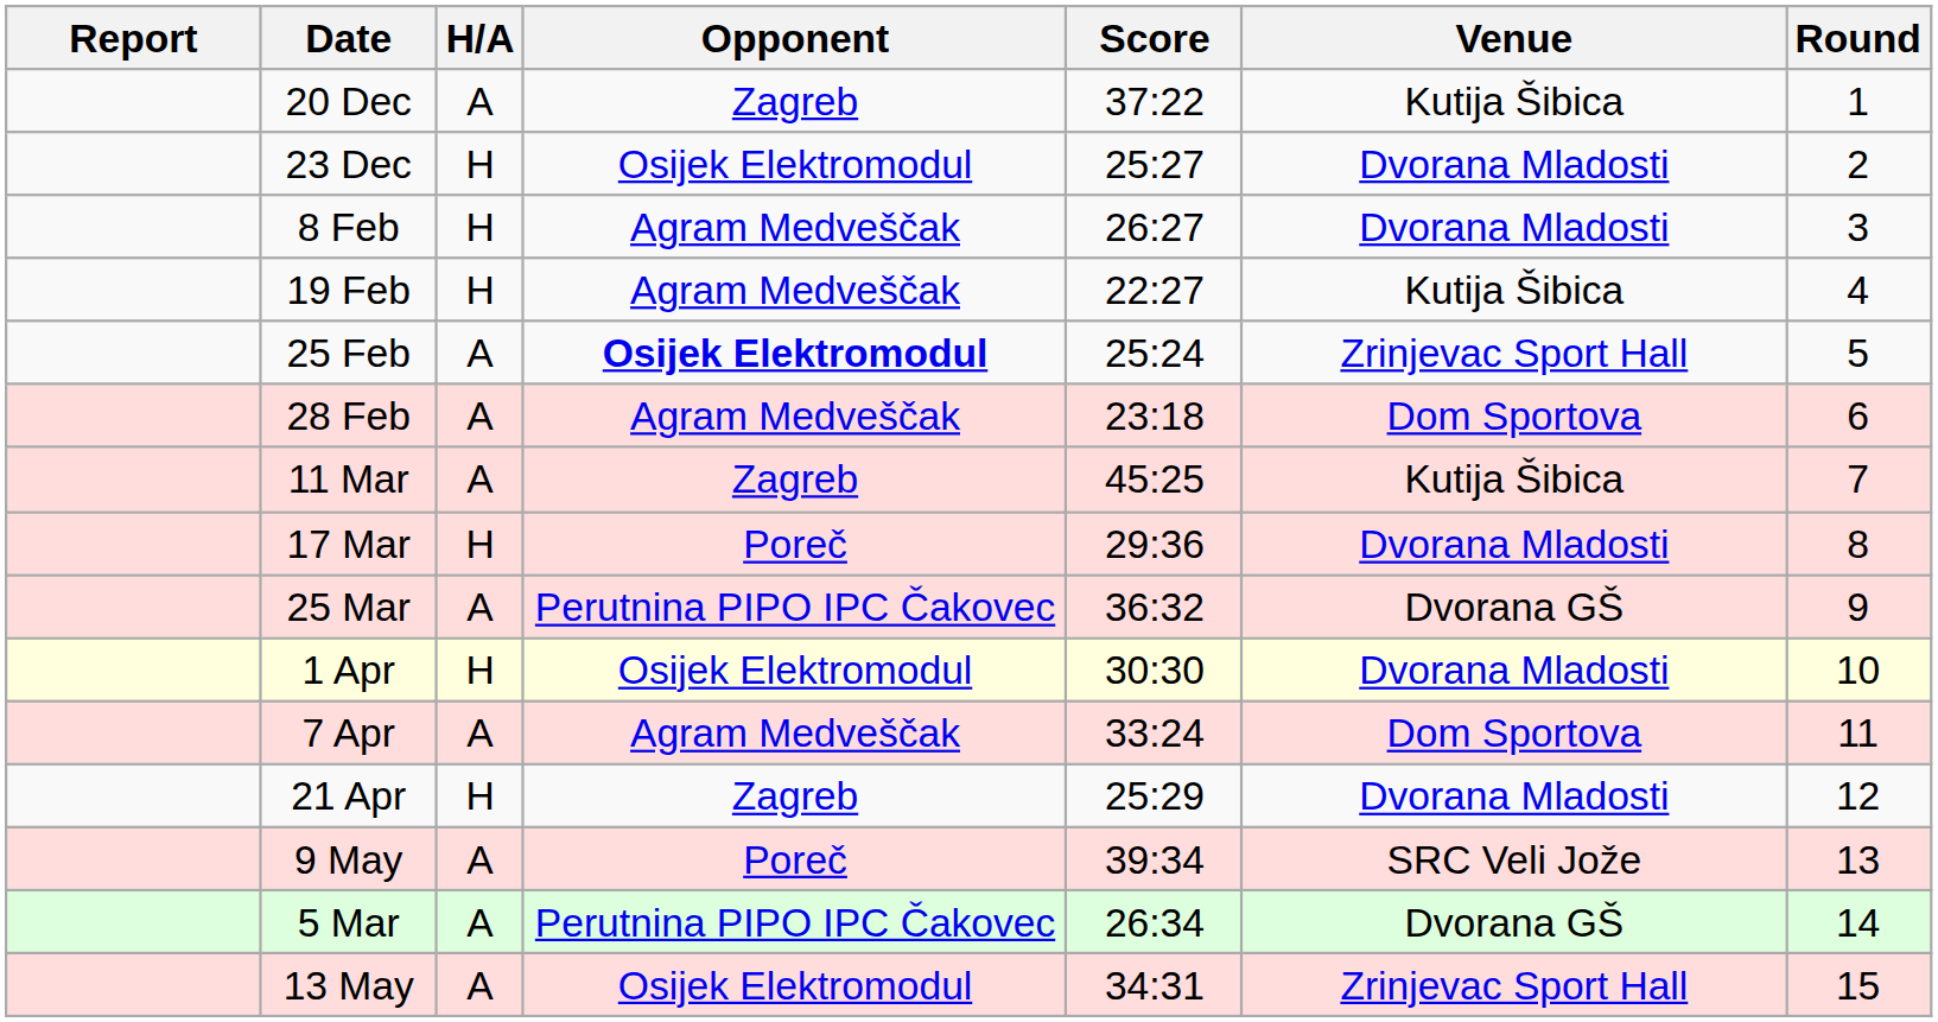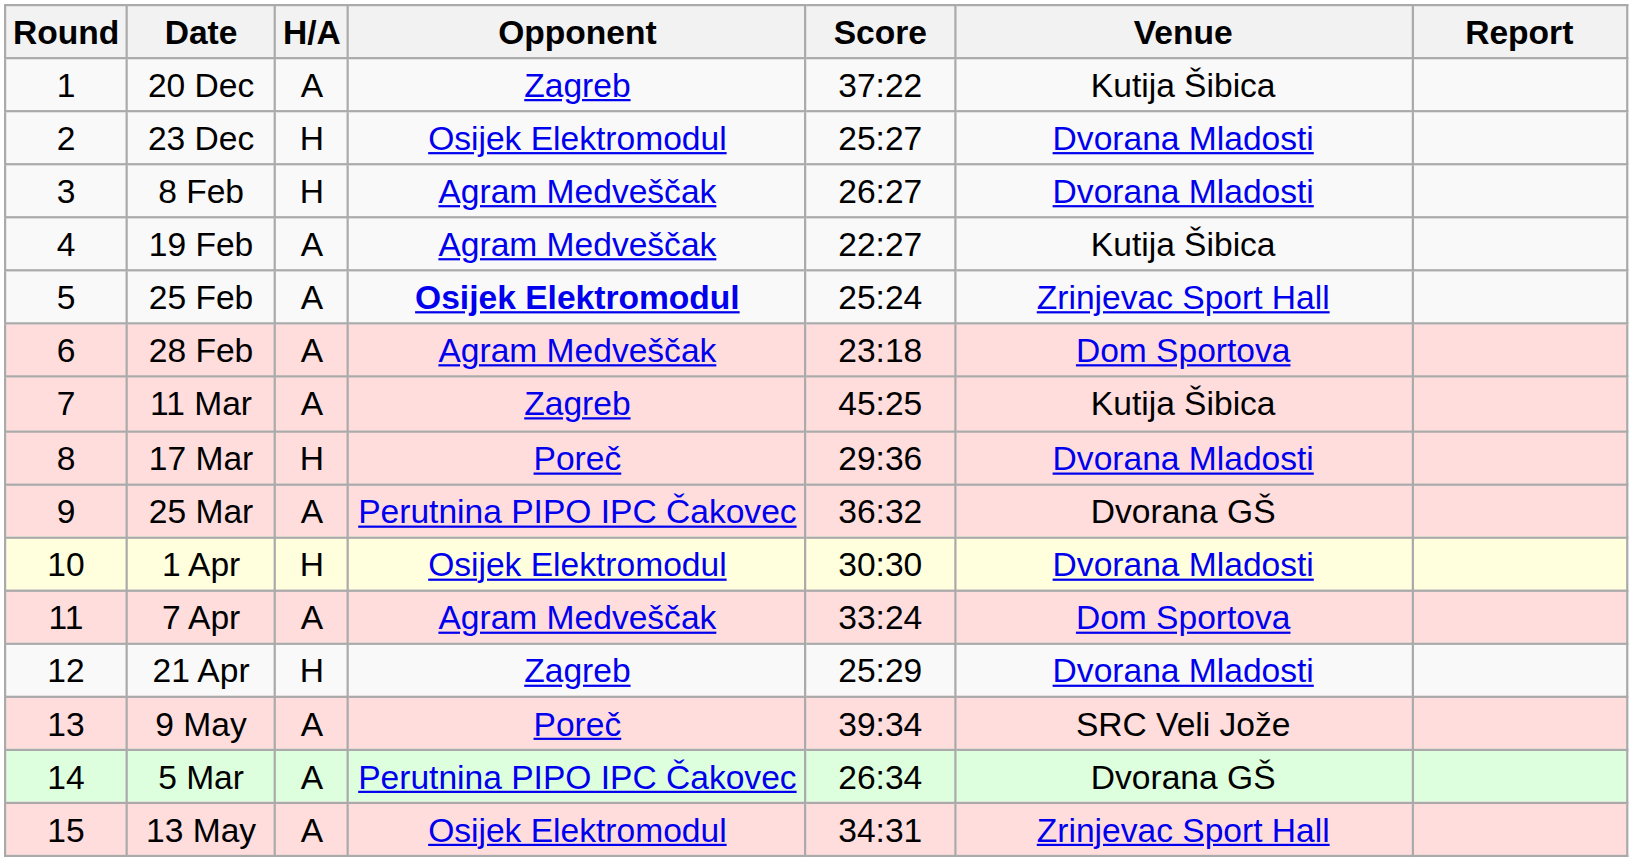columns swapped: Round <-> Report
19 Feb | H/A: H -> A
